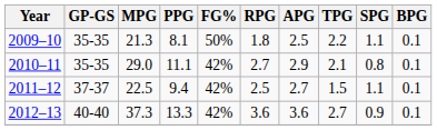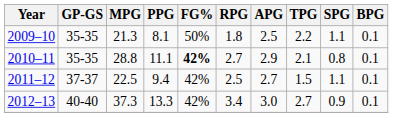2010–11 | MPG: 29.0 -> 28.8
2010–11 | FG%: normal -> bold
2012–13 | RPG: 3.6 -> 3.4
2012–13 | APG: 3.6 -> 3.0
